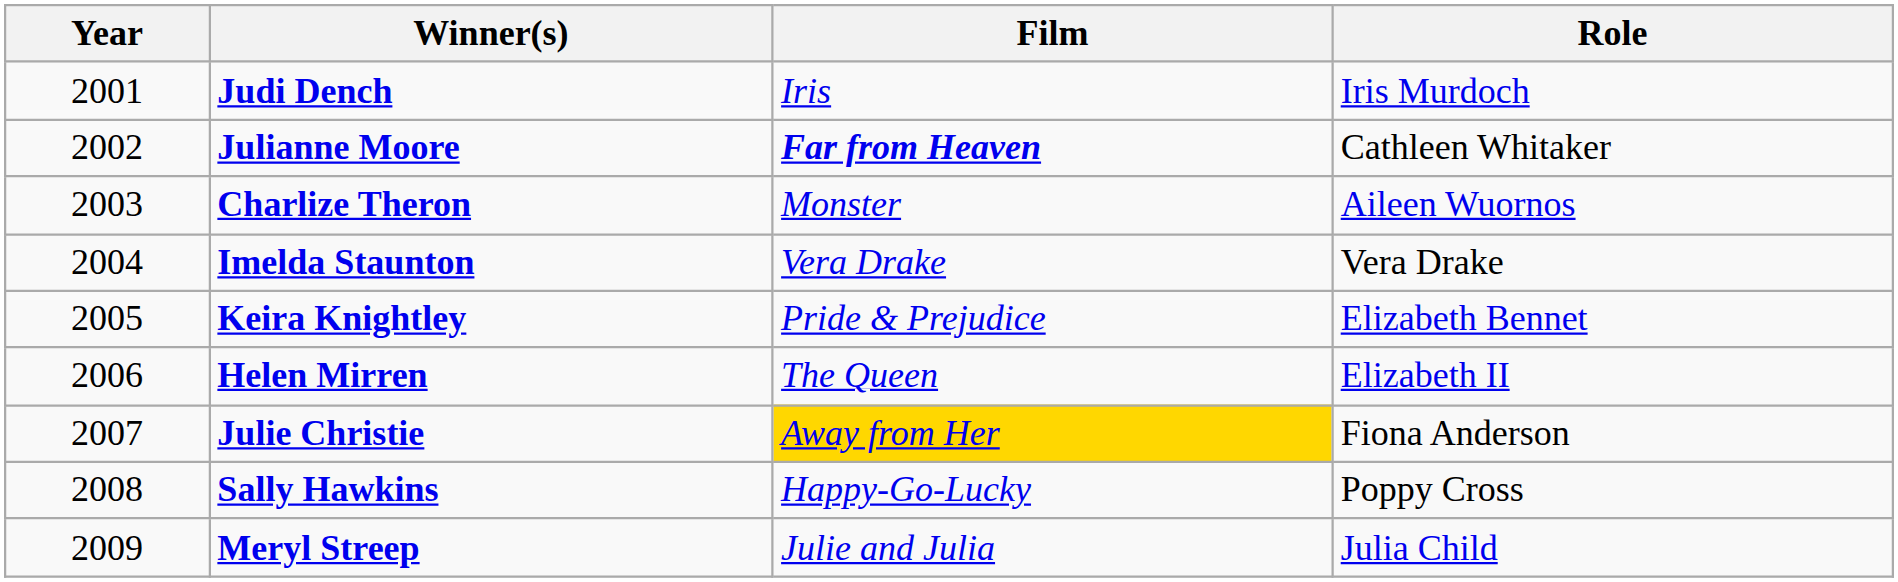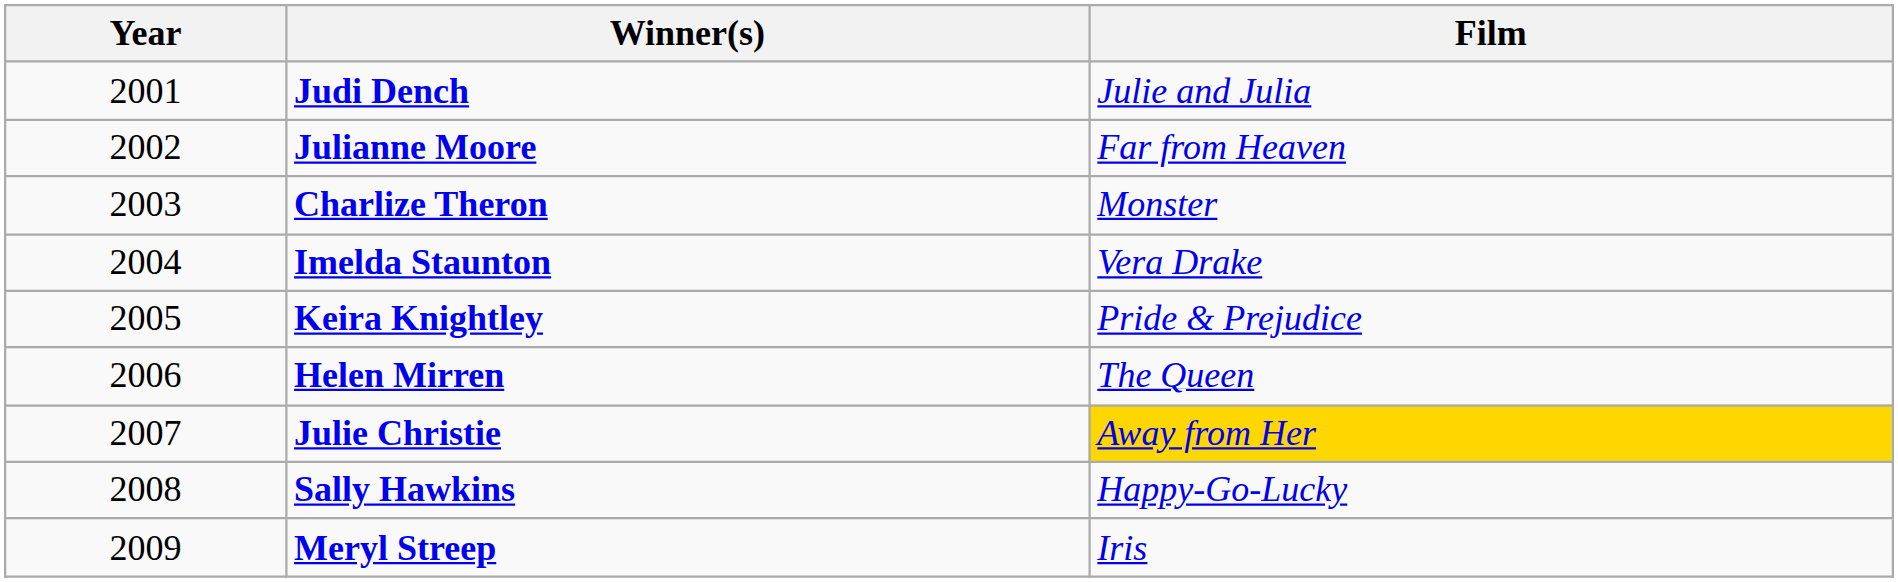- column: Role | Iris Murdoch | Cathleen Whitaker | Aileen Wuornos | Vera Drake | Elizabeth Bennet | Elizabeth II | Fiona Anderson | Poppy Cross | Julia Child
Judi Dench | Film: Iris -> Julie and Julia
Julianne Moore | Film: bold -> normal
Meryl Streep | Film: Julie and Julia -> Iris
